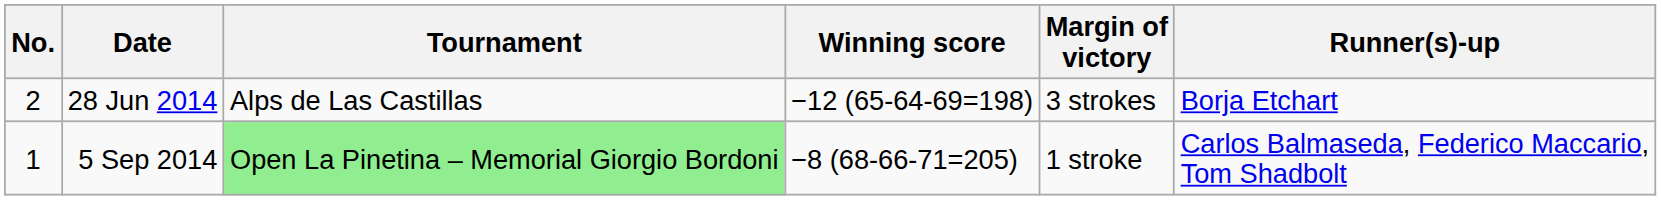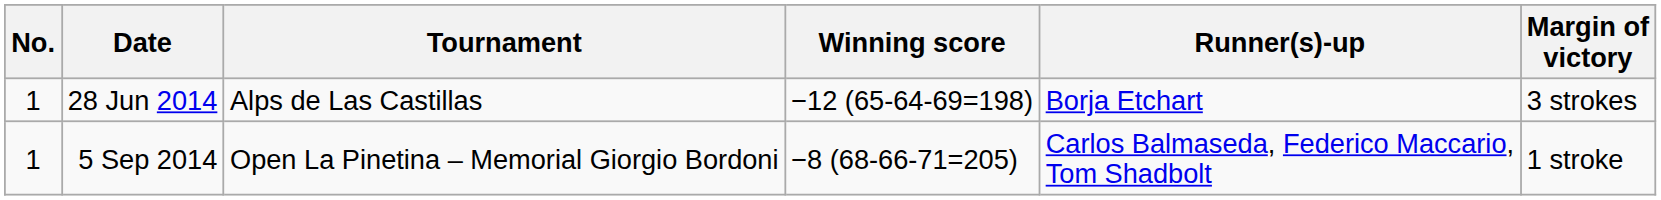columns swapped: Margin of victory <-> Runner(s)-up
28 Jun 2014 | No.: 2 -> 1
5 Sep 2014 | Tournament: lightgreen background -> no background
